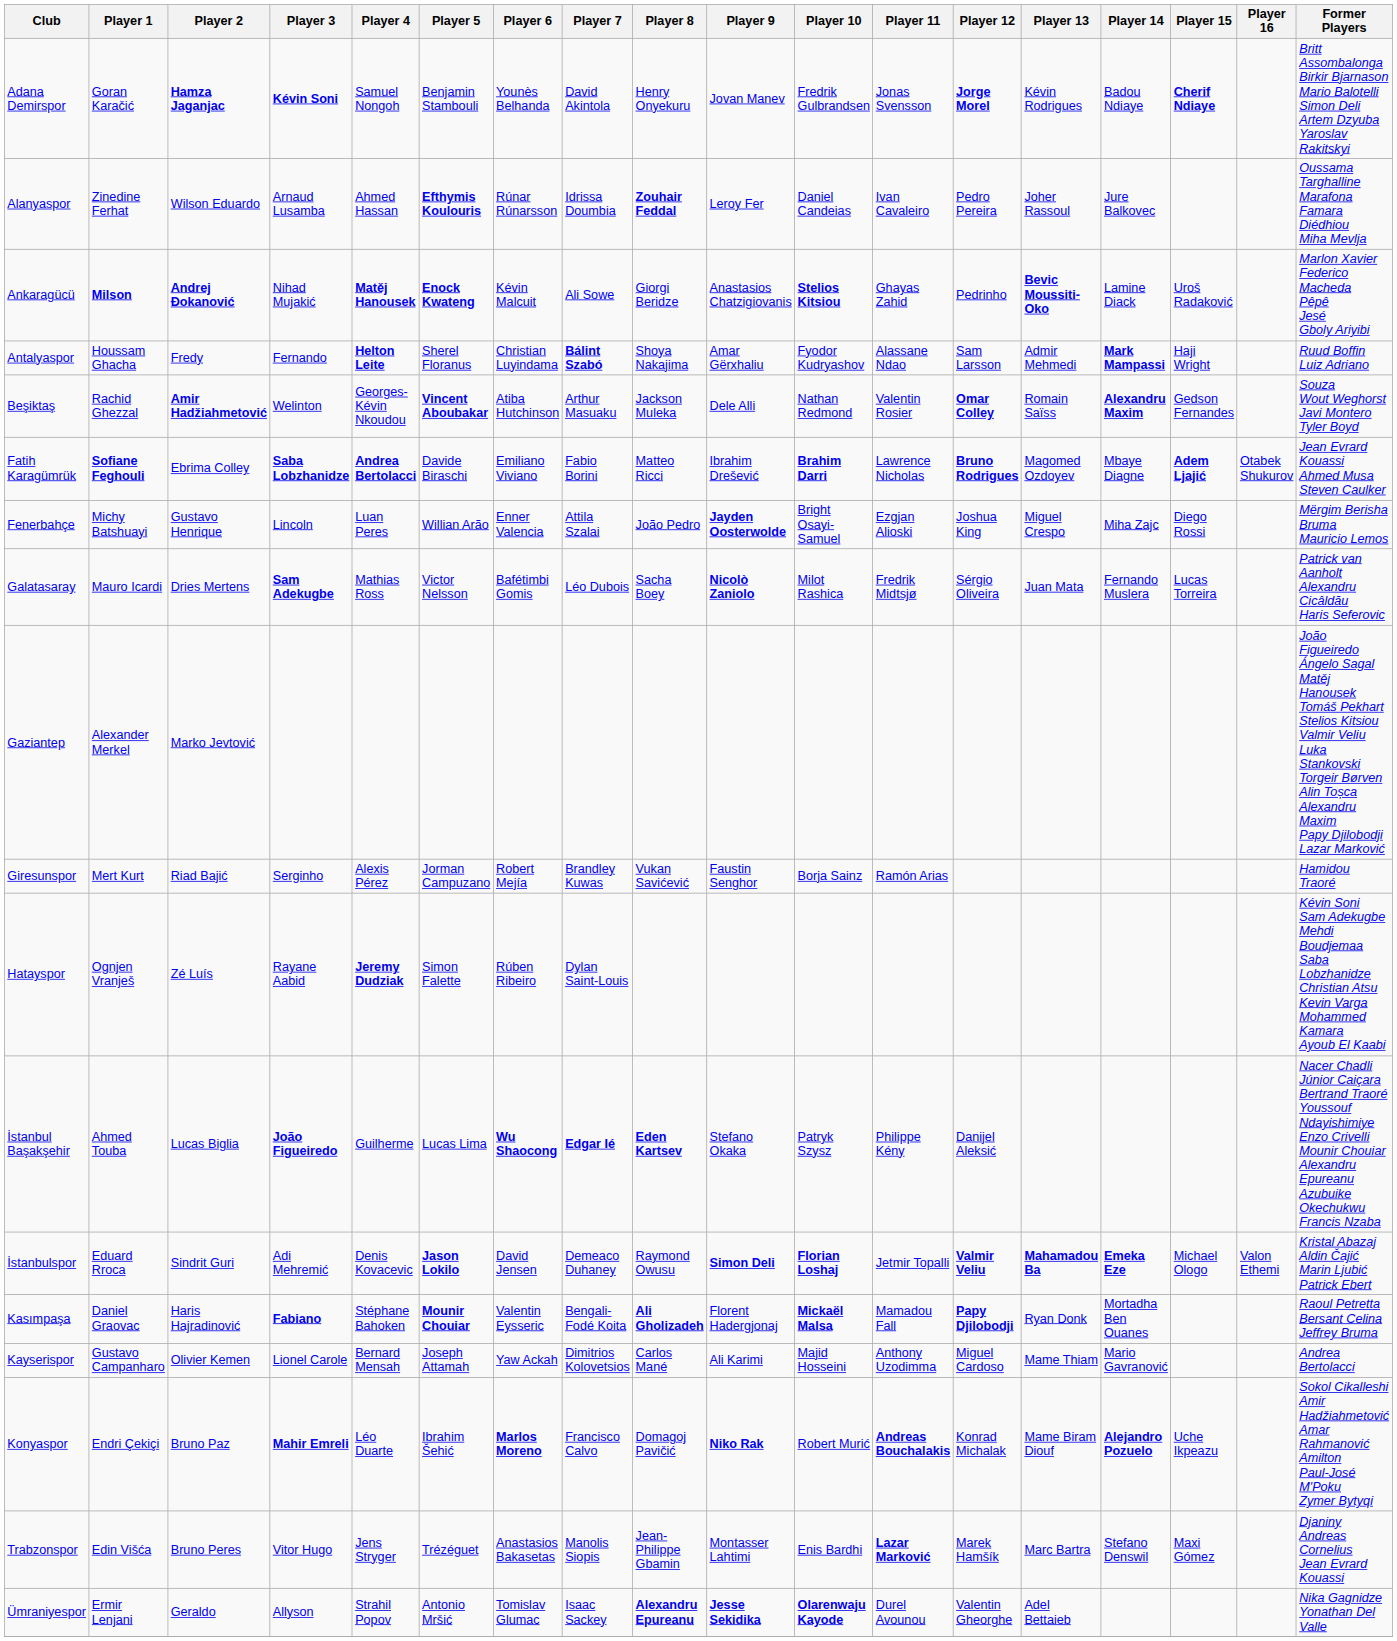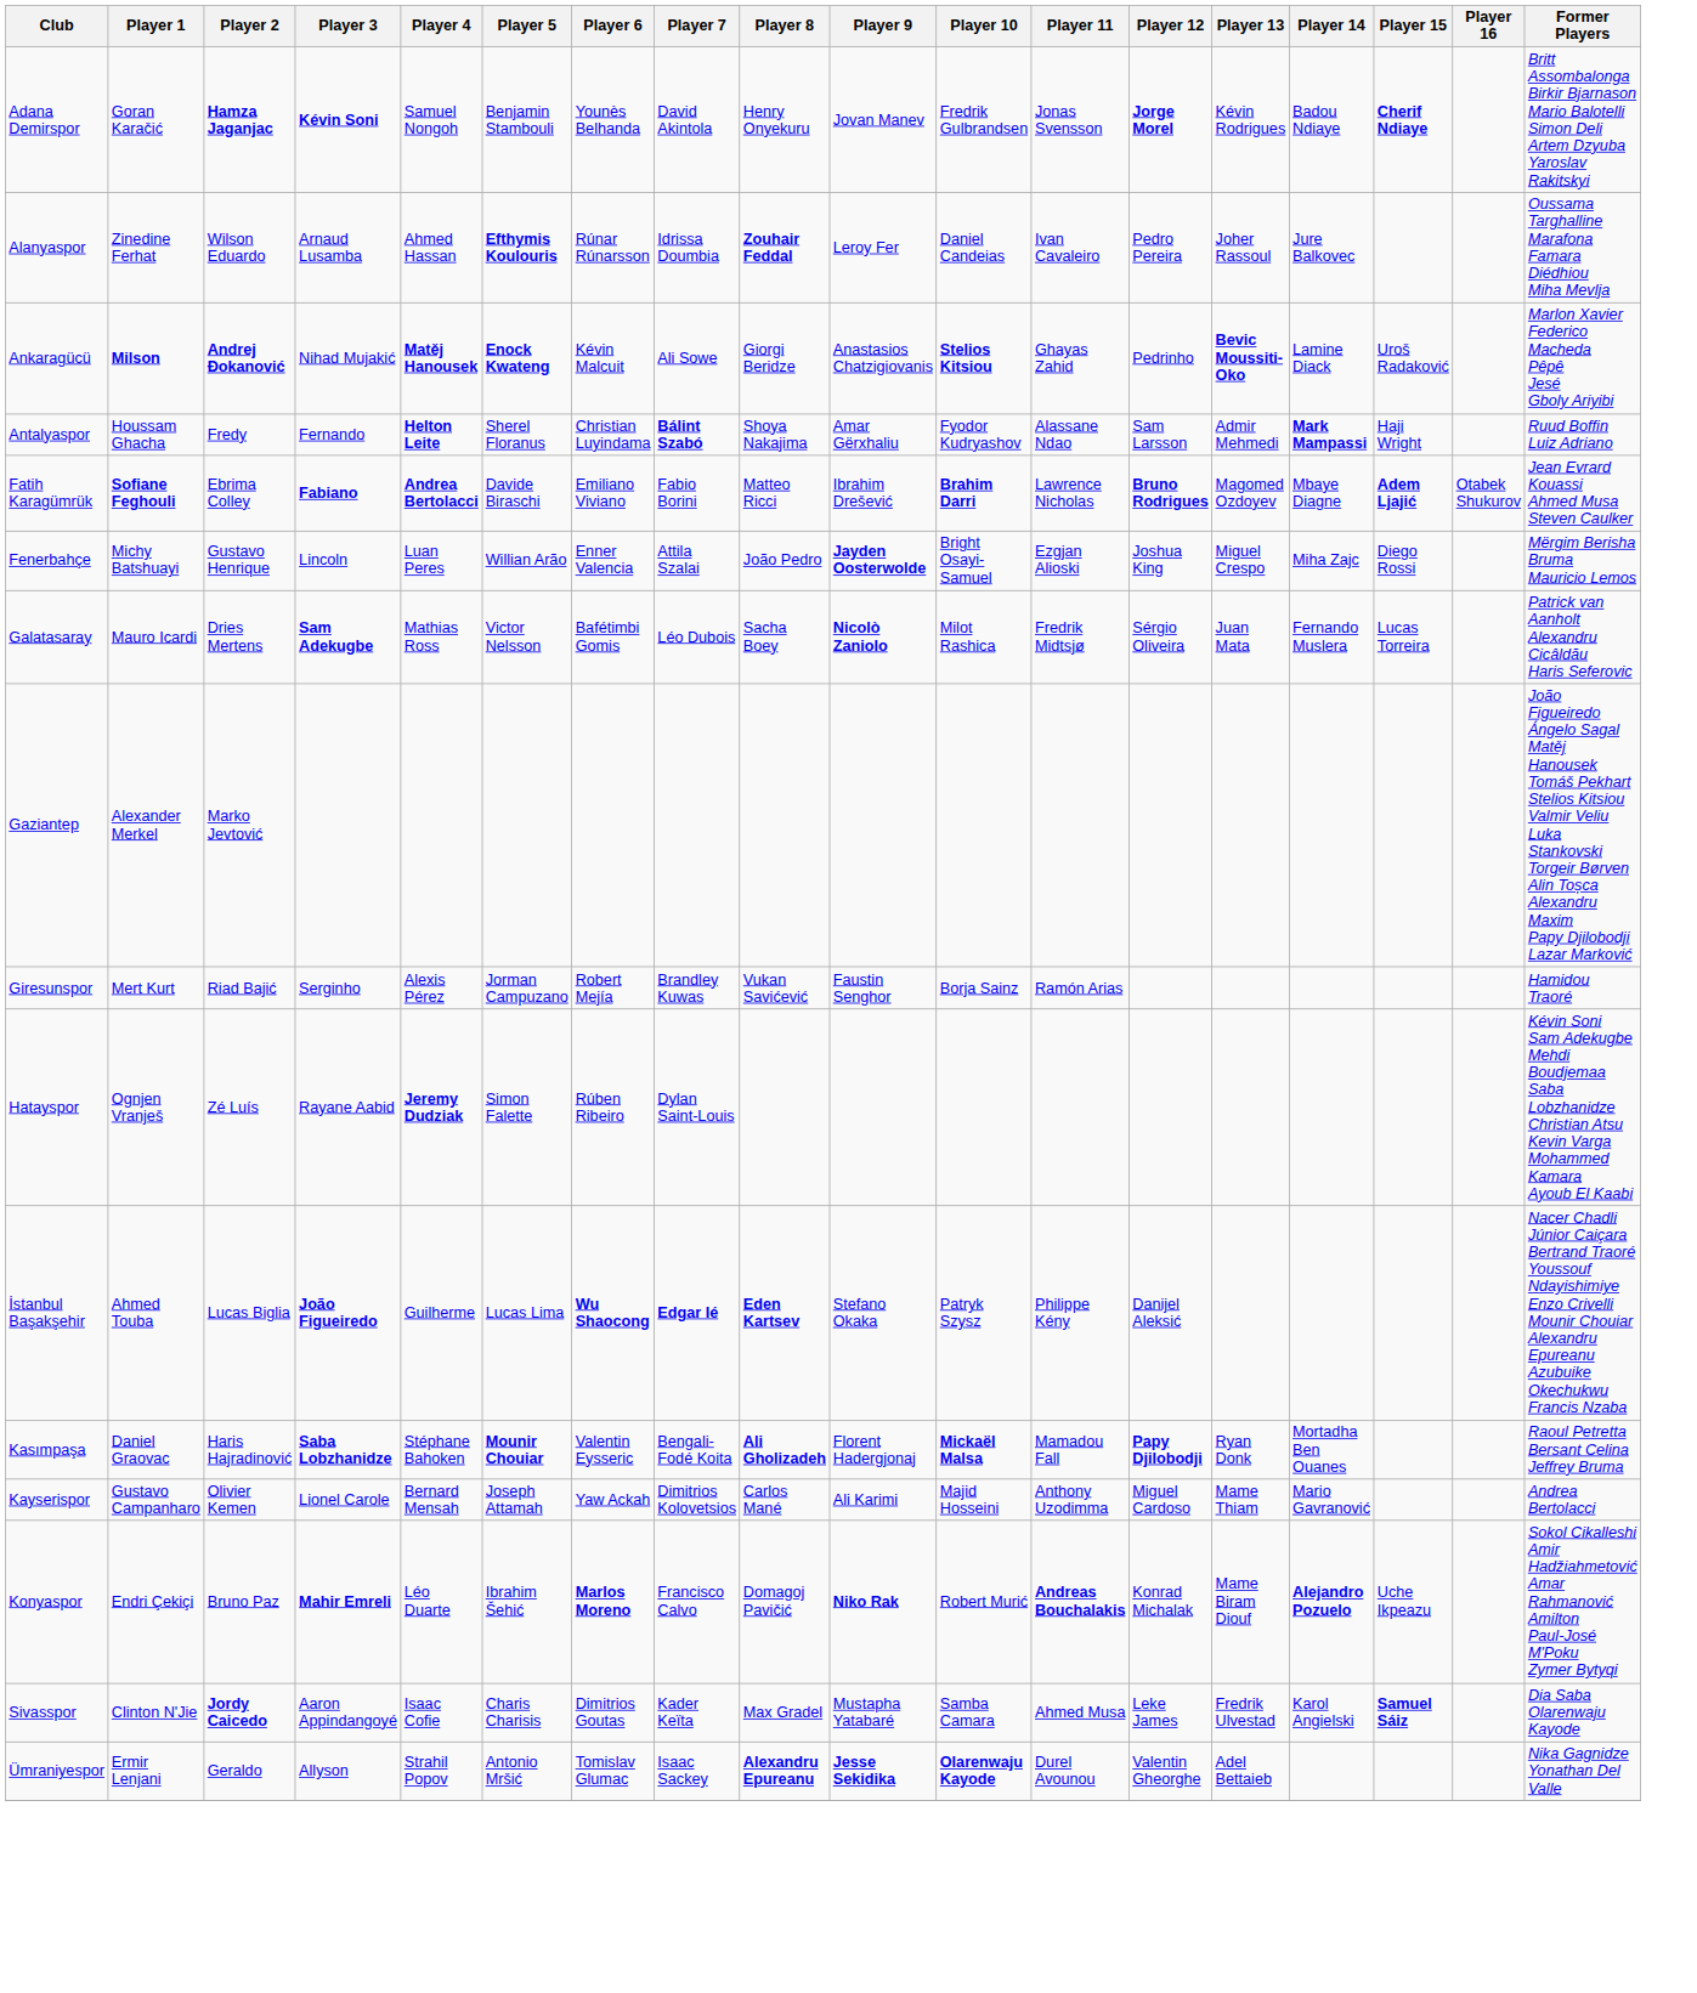- row: Beşiktaş | Rachid Ghezzal | Amir Hadžiahmetović | Welinton | Georges-Kévin Nkoudou | Vincent Aboubakar | Atiba Hutchinson | Arthur Masuaku | Jackson Muleka | Dele Alli | Nathan Redmond | Valentin Rosier | Omar Colley | Romain Saïss | Alexandru Maxim | Gedson Fernandes | Souza Wout Weghorst Javi Montero Tyler Boyd
Fatih Karagümrük | Player 3: Saba Lobzhanidze -> Fabiano
- row: İstanbulspor | Eduard Rroca | Sindrit Guri | Adi Mehremić | Denis Kovacevic | Jason Lokilo | David Jensen | Demeaco Duhaney | Raymond Owusu | Simon Deli | Florian Loshaj | Jetmir Topalli | Valmir Veliu | Mahamadou Ba | Emeka Eze | Michael Ologo | Valon Ethemi | Kristal Abazaj Aldin Čajić Marin Ljubić Patrick Ebert
Kasımpaşa | Player 3: Fabiano -> Saba Lobzhanidze
+ row: Sivasspor | Clinton N'Jie | Jordy Caicedo | Aaron Appindangoyé | Isaac Cofie | Charis Charisis | Dimitrios Goutas | Kader Keïta | Max Gradel | Mustapha Yatabaré | Samba Camara | Ahmed Musa | Leke James | Fredrik Ulvestad | Karol Angielski | Samuel Sáiz | Dia Saba Olarenwaju Kayode
- row: Trabzonspor | Edin Višća | Bruno Peres | Vitor Hugo | Jens Stryger | Trézéguet | Anastasios Bakasetas | Manolis Siopis | Jean-Philippe Gbamin | Montasser Lahtimi | Enis Bardhi | Lazar Marković | Marek Hamšík | Marc Bartra | Stefano Denswil | Maxi Gómez | Djaniny Andreas Cornelius Jean Evrard Kouassi
